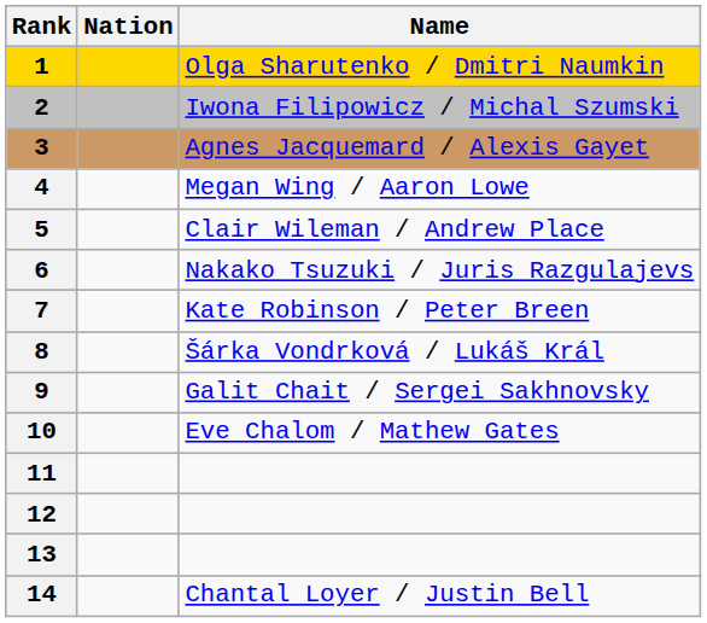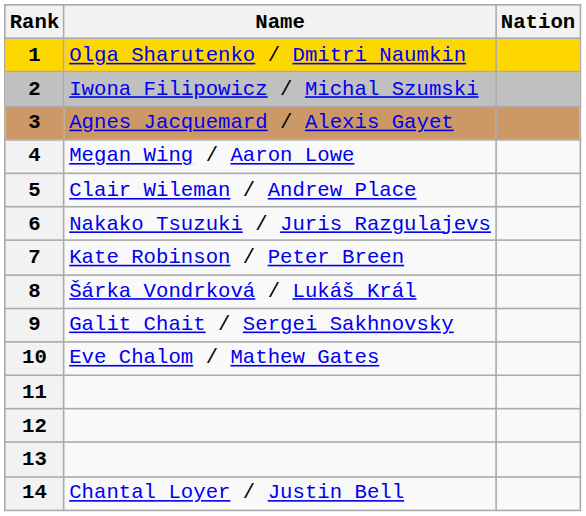columns swapped: Name <-> Nation
